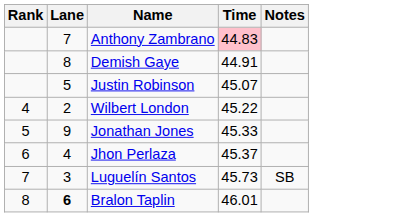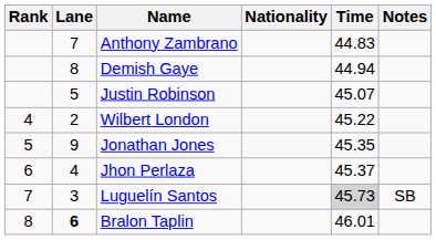+ column: Nationality
Anthony Zambrano | Time: pink background -> no background
Demish Gaye | Time: 44.91 -> 44.94
Jonathan Jones | Time: 45.33 -> 45.35
Luguelín Santos | Time: no background -> lightgrey background
